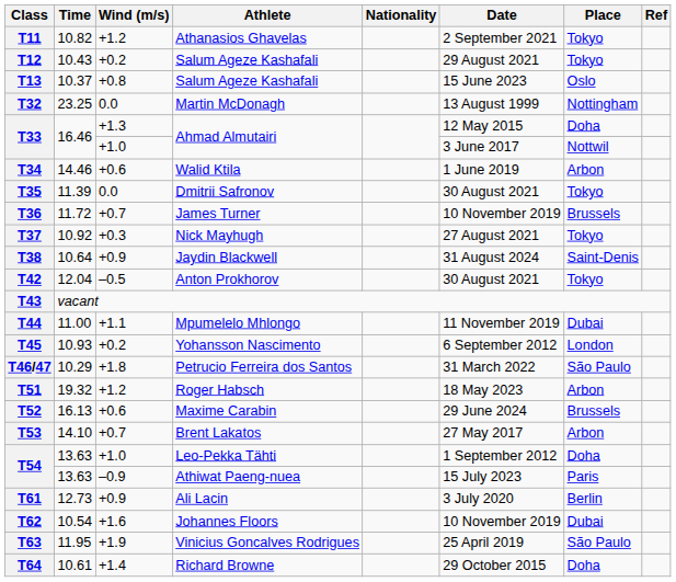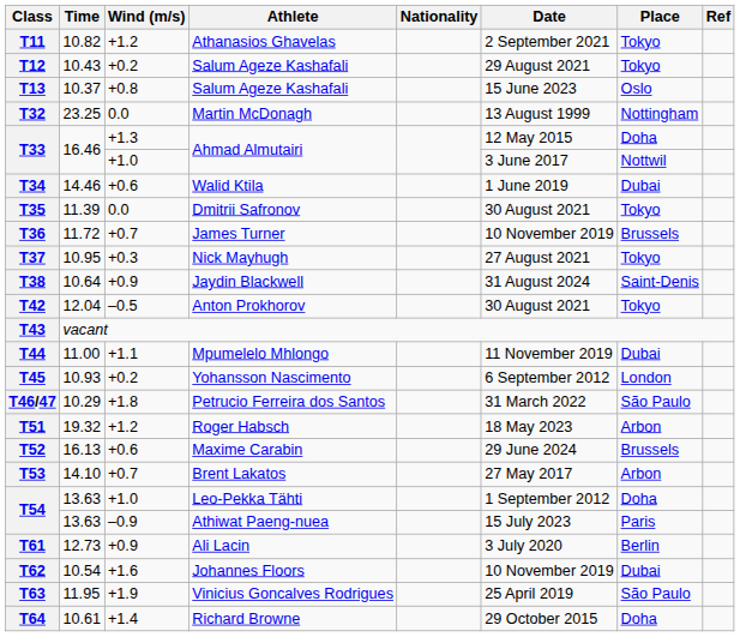T34 | Place: Arbon -> Dubai
T37 | Time: 10.92 -> 10.95
